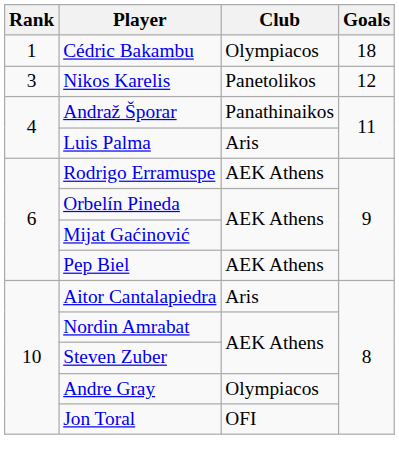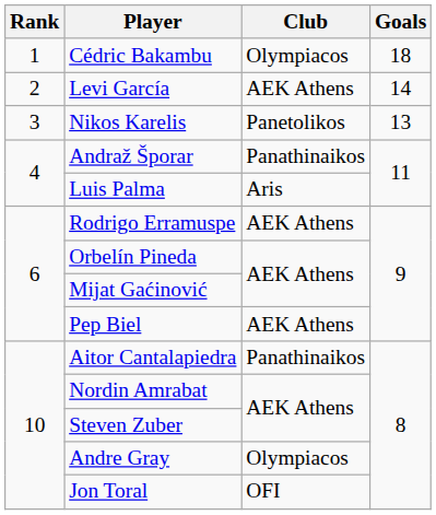+ row: 2 | Levi García | AEK Athens | 14
Nikos Karelis | Goals: 12 -> 13
Aitor Cantalapiedra | Club: Aris -> Panathinaikos
